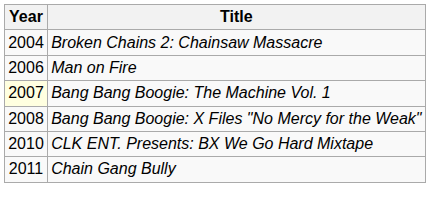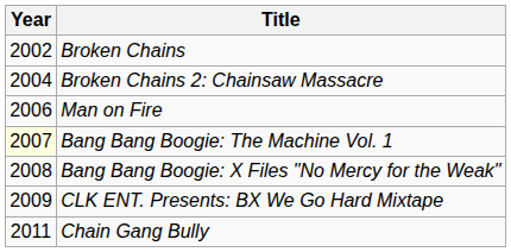+ row: 2002 | Broken Chains
CLK ENT. Presents: BX We Go Hard Mixtape | Year: 2010 -> 2009
